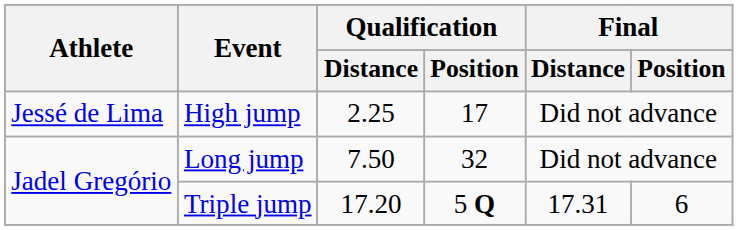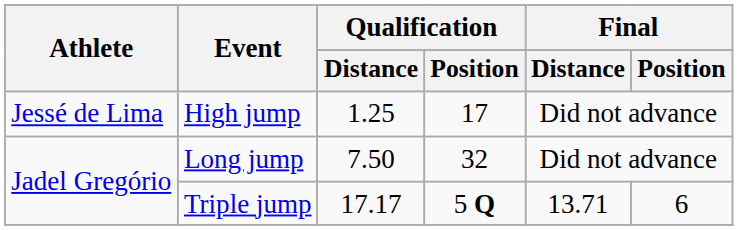High jump | Qualification / Distance: 2.25 -> 1.25
Triple jump | Qualification / Distance: 17.20 -> 17.17
Triple jump | Final / Distance: 17.31 -> 13.71
